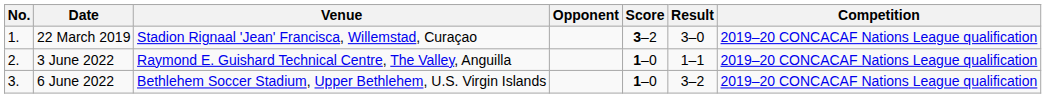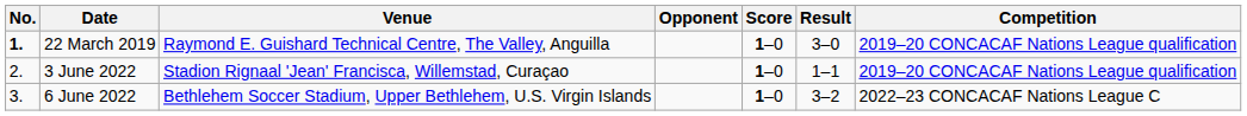22 March 2019 | No.: normal -> bold
22 March 2019 | Venue: Stadion Rignaal 'Jean' Francisca, Willemstad, Curaçao -> Raymond E. Guishard Technical Centre, The Valley, Anguilla
22 March 2019 | Score: 3–2 -> 1–0
3 June 2022 | Venue: Raymond E. Guishard Technical Centre, The Valley, Anguilla -> Stadion Rignaal 'Jean' Francisca, Willemstad, Curaçao
6 June 2022 | Competition: 2019–20 CONCACAF Nations League qualification -> 2022–23 CONCACAF Nations League C
